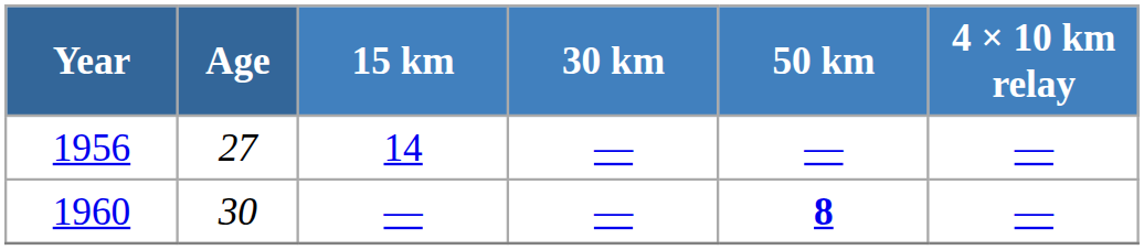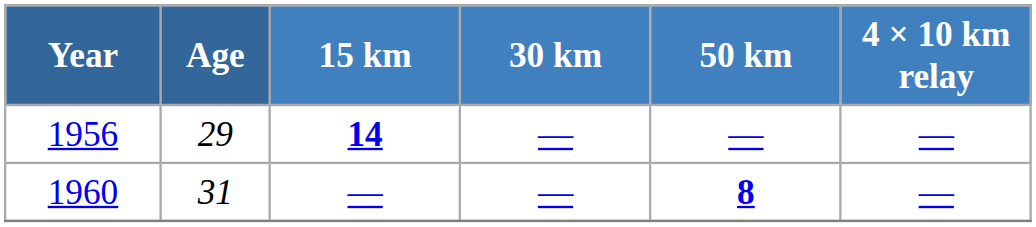1956 | Age: 27 -> 29
1956 | 15 km: normal -> bold
1960 | Age: 30 -> 31
